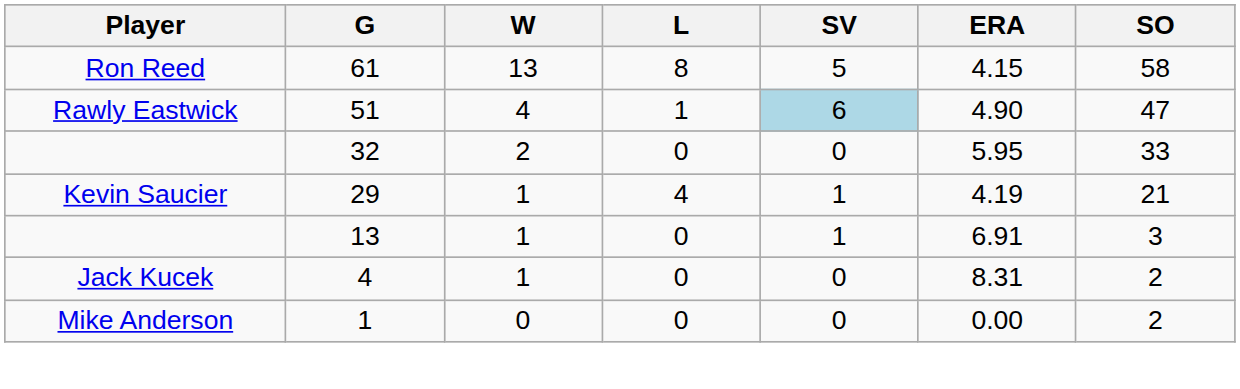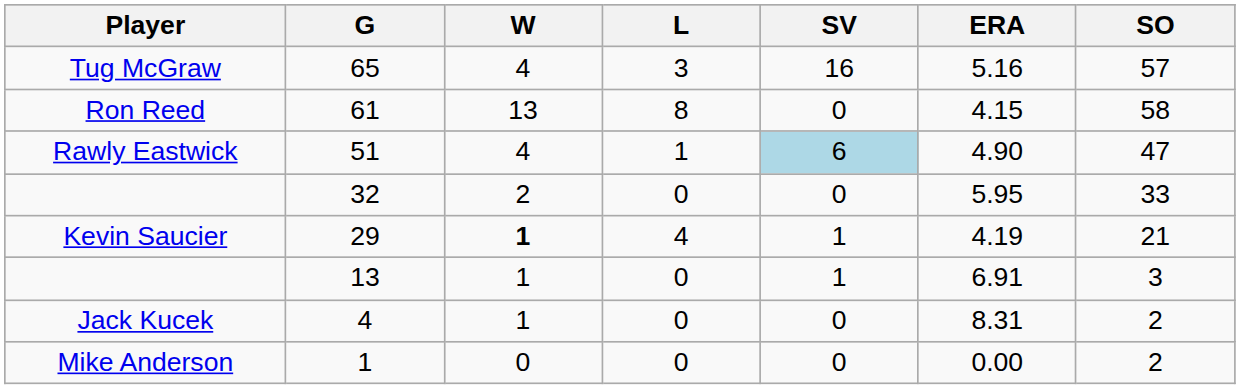+ row: Tug McGraw | 65 | 4 | 3 | 16 | 5.16 | 57
61 | SV: 5 -> 0
29 | W: normal -> bold
